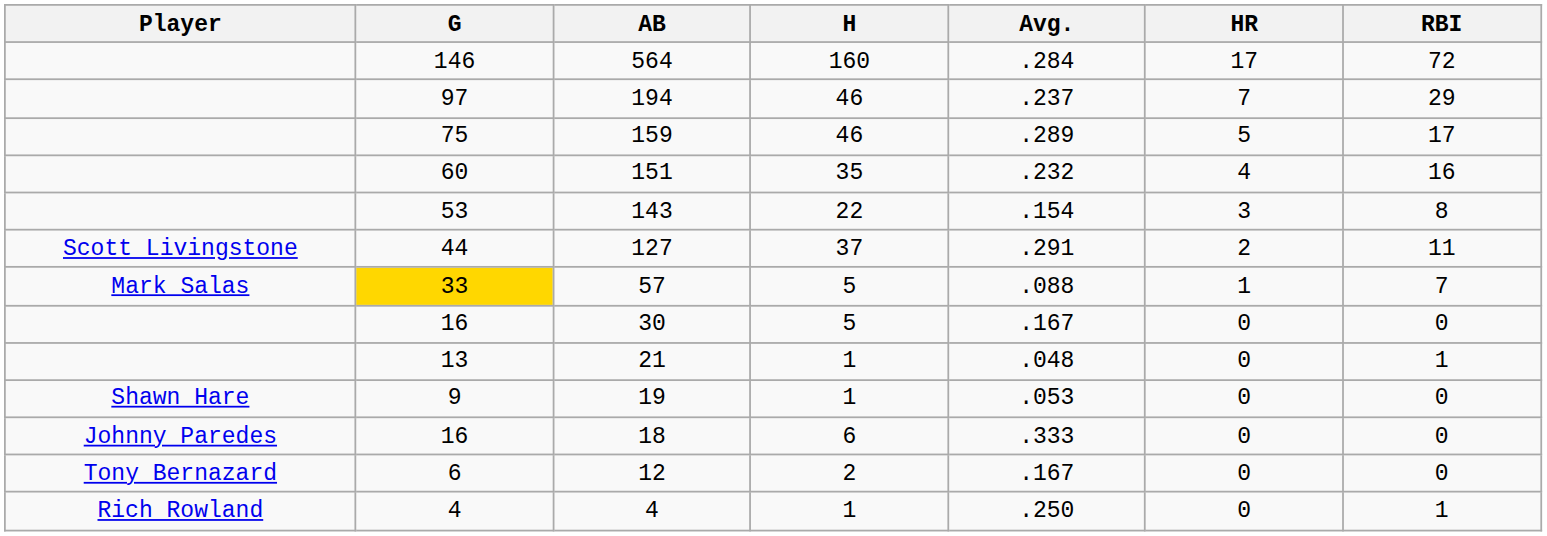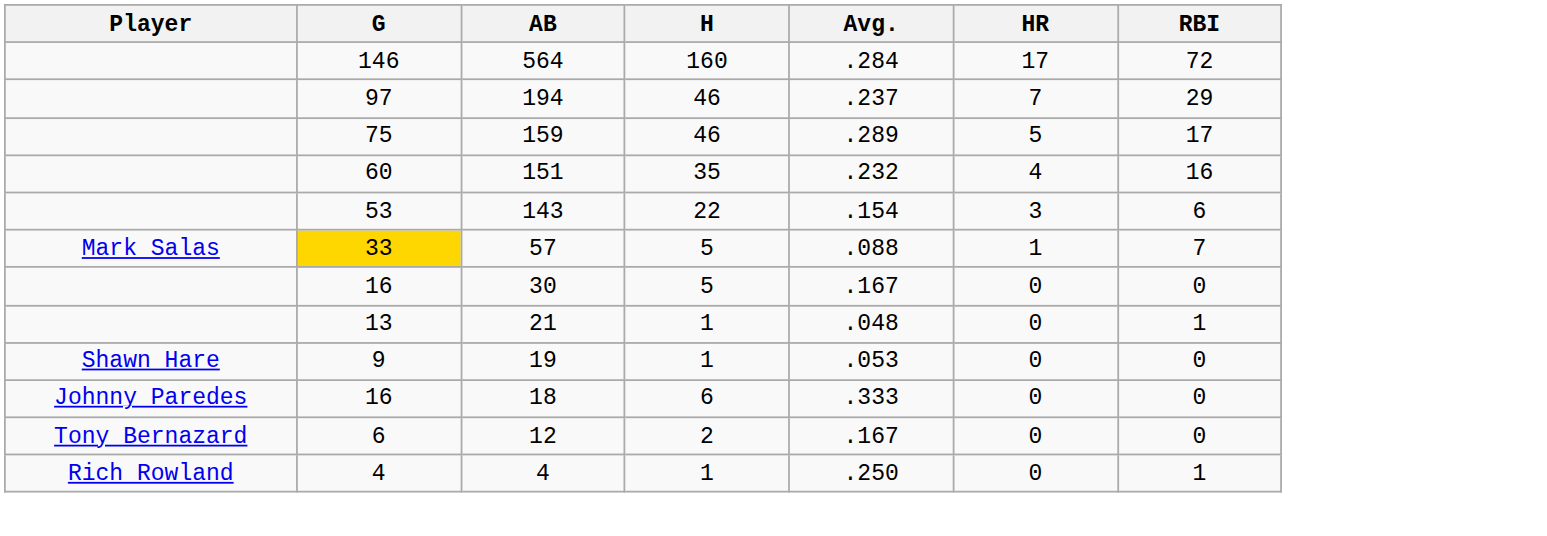143 | RBI: 8 -> 6
- row: Scott Livingstone | 44 | 127 | 37 | .291 | 2 | 11
